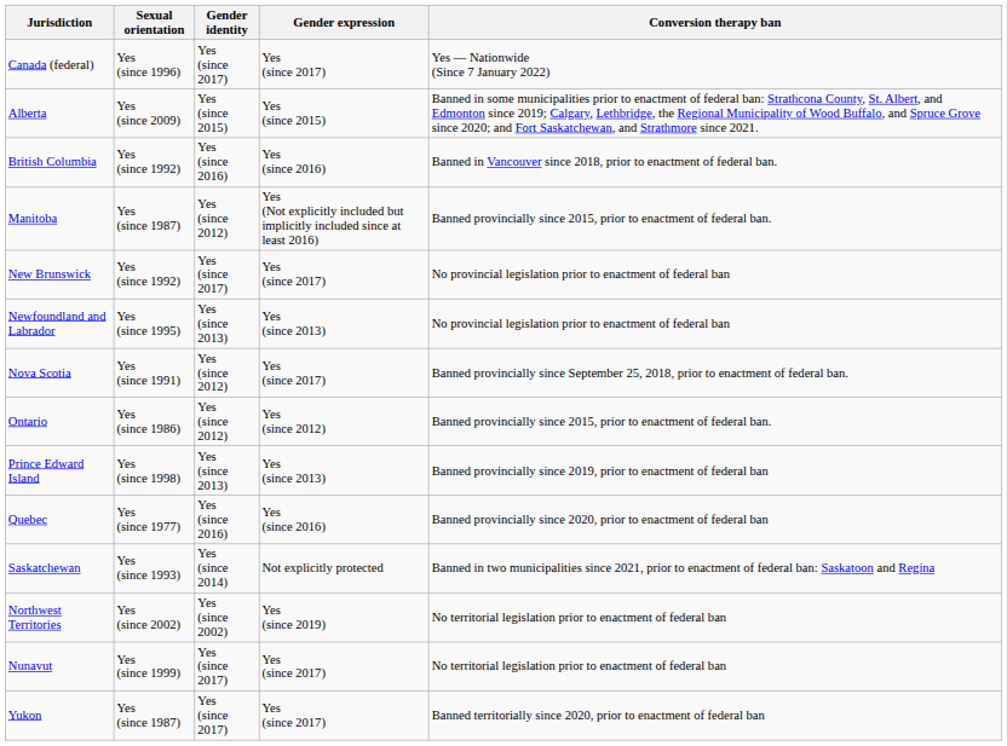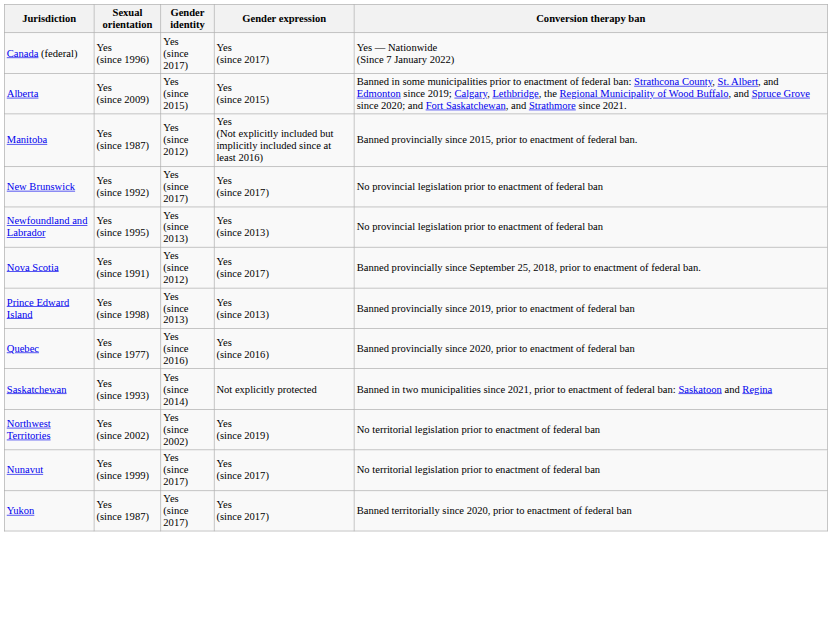- row: British Columbia | Yes (since 1992) | Yes (since 2016) | Yes (since 2016) | Banned in Vancouver since 2018, prior to enactment of federal ban.
- row: Ontario | Yes (since 1986) | Yes (since 2012) | Yes (since 2012) | Banned provincially since 2015, prior to enactment of federal ban.
